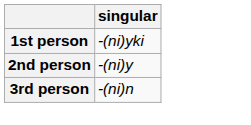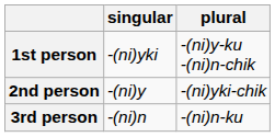+ column: plural | -(ni)y-ku -(ni)n-chik | -(ni)yki-chik | -(ni)n-ku
